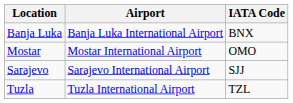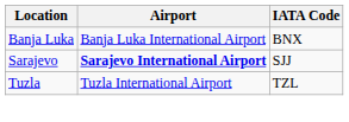- row: Mostar | Mostar International Airport | OMO
Sarajevo | Airport: normal -> bold
